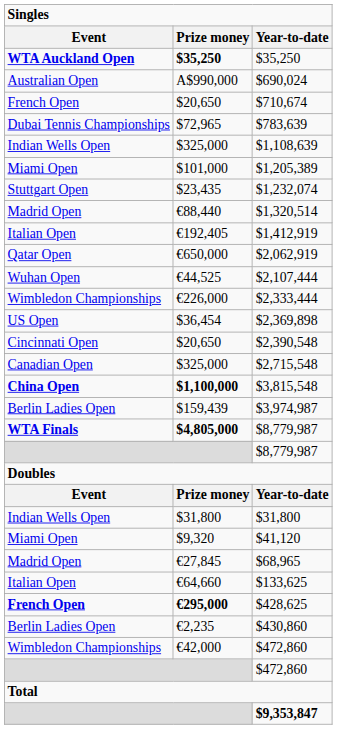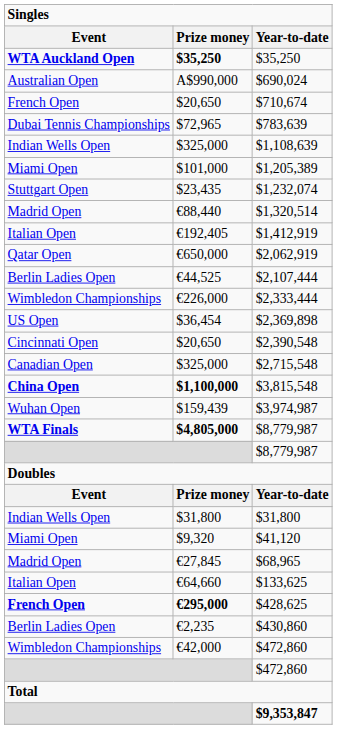$2,107,444 | Event: Wuhan Open -> Berlin Ladies Open
$3,974,987 | Event: Berlin Ladies Open -> Wuhan Open
